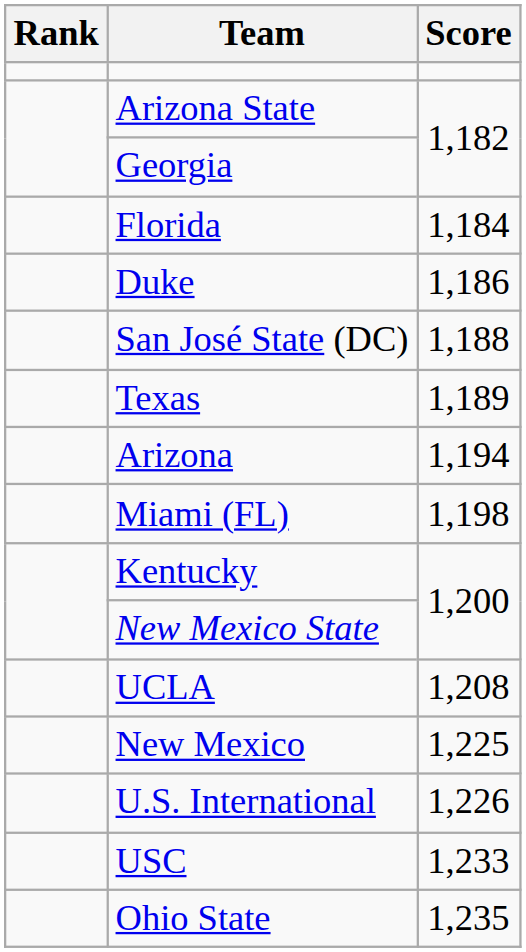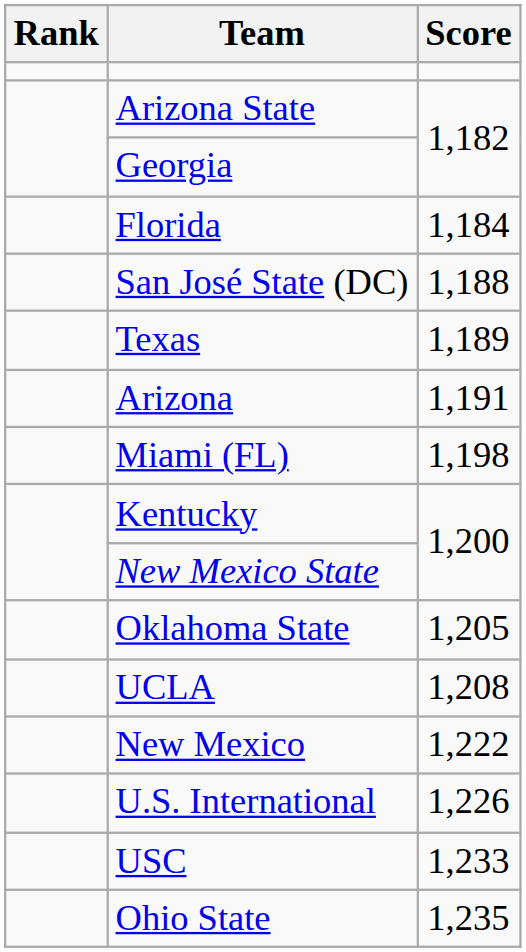- row: Duke | 1,186
Arizona | Score: 1,194 -> 1,191
+ row: Oklahoma State | 1,205
New Mexico | Score: 1,225 -> 1,222
